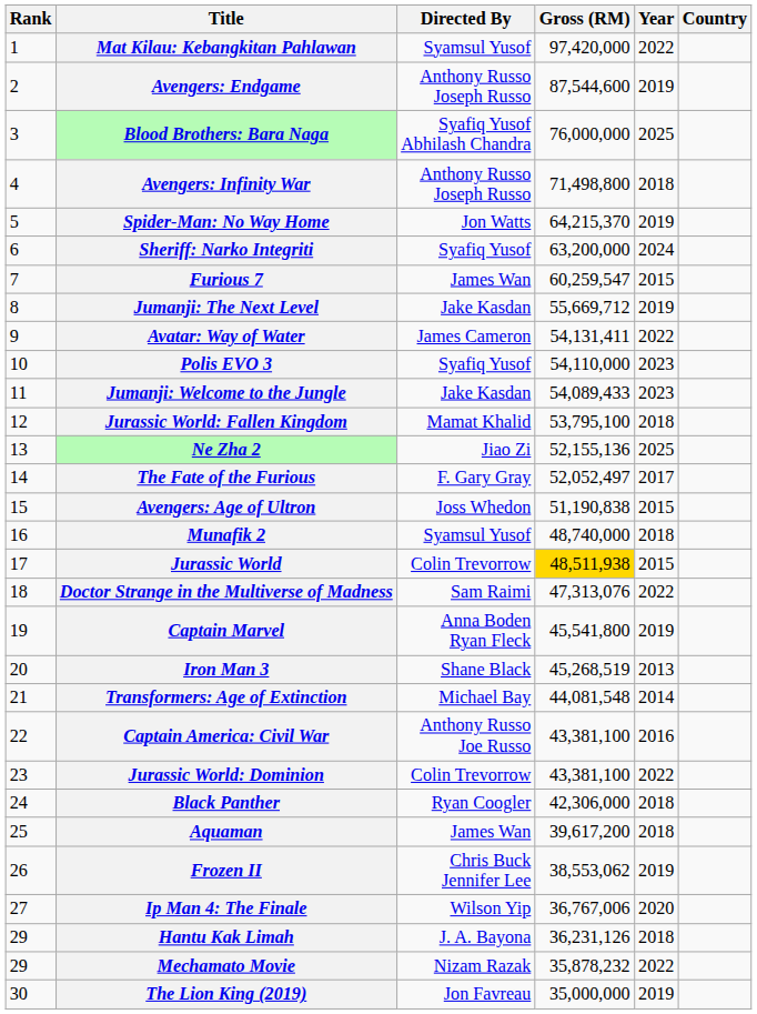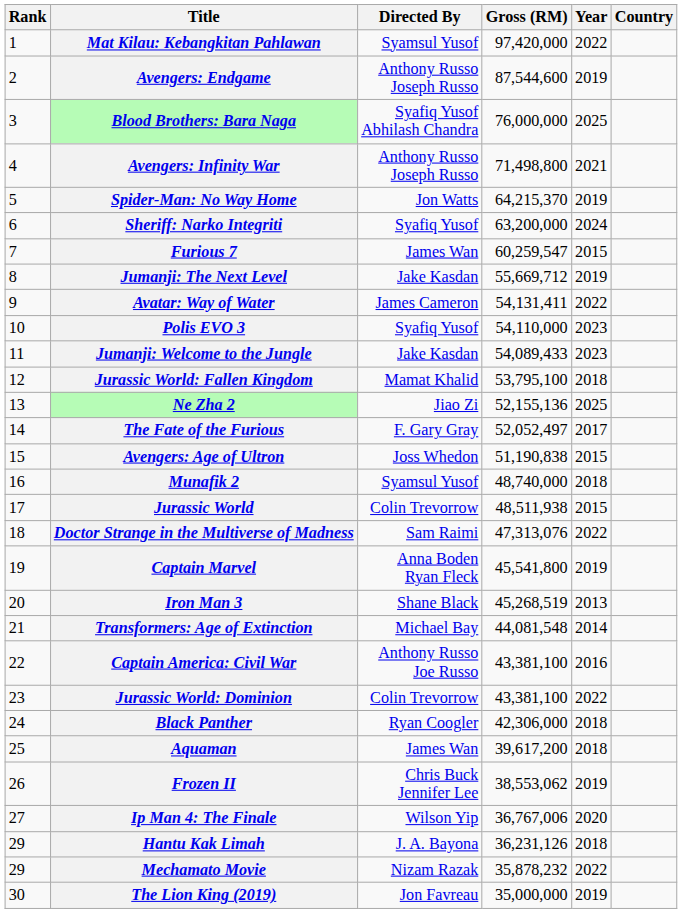Avengers: Infinity War | Year: 2018 -> 2021
Jurassic World | Gross (RM): gold background -> no background
